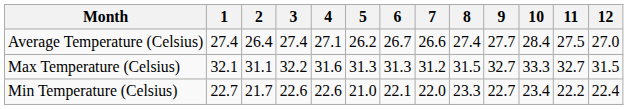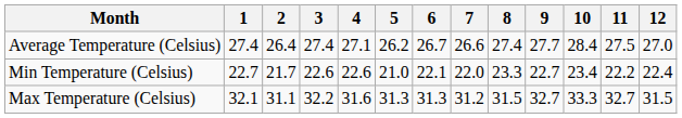rows swapped: Min Temperature (Celsius) <-> Max Temperature (Celsius)
